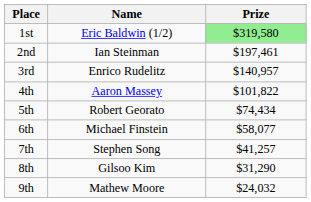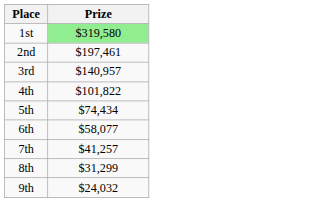- column: Name | Eric Baldwin (1/2) | Ian Steinman | Enrico Rudelitz | Aaron Massey | Robert Georato | Michael Finstein | Stephen Song | Gilsoo Kim | Mathew Moore
8th | Prize: $31,290 -> $31,299
